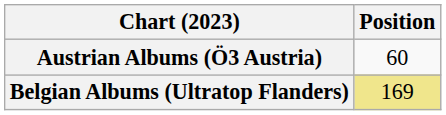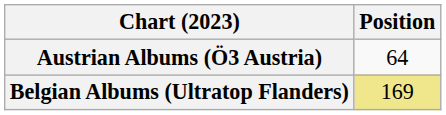Austrian Albums (Ö3 Austria) | Position: 60 -> 64
